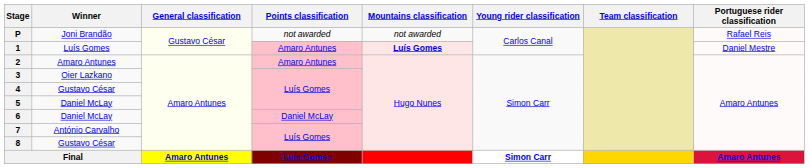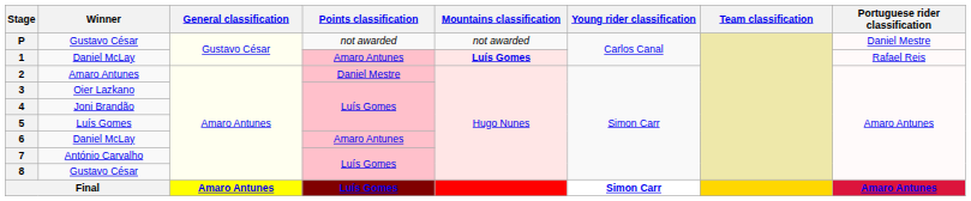P | Winner: Joni Brandão -> Gustavo César
P | Portuguese rider classification: Rafael Reis -> Daniel Mestre
1 | Winner: Luís Gomes -> Daniel McLay
1 | Portuguese rider classification: Daniel Mestre -> Rafael Reis
2 | Points classification: Amaro Antunes -> Daniel Mestre
4 | Winner: Gustavo César -> Joni Brandão
5 | Winner: Daniel McLay -> Luís Gomes
6 | Points classification: Daniel McLay -> Amaro Antunes
